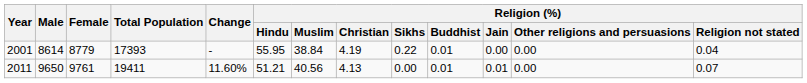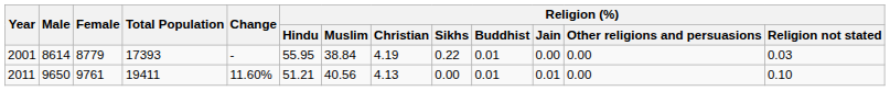2001 | Religion (%) / Religion not stated: 0.04 -> 0.03
2011 | Religion (%) / Religion not stated: 0.07 -> 0.10
